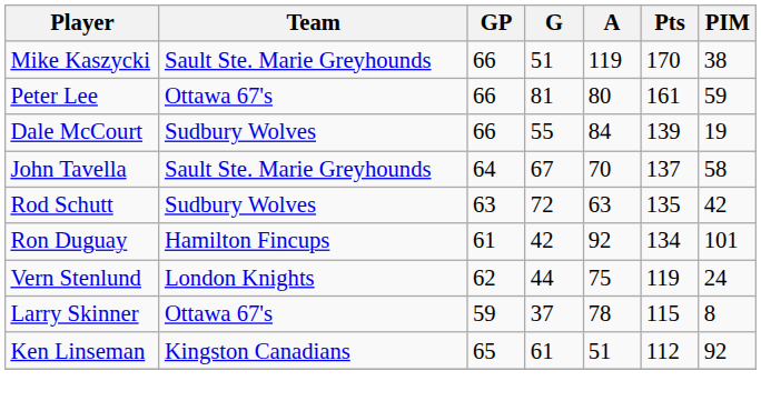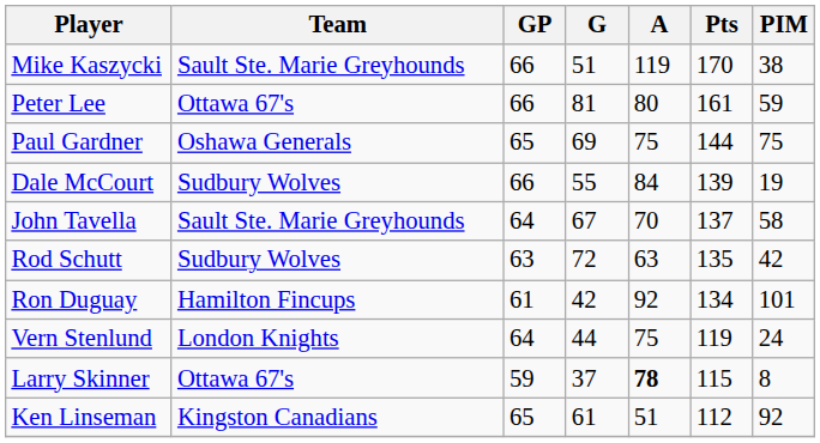+ row: Paul Gardner | Oshawa Generals | 65 | 69 | 75 | 144 | 75
Vern Stenlund | GP: 62 -> 64
Larry Skinner | A: normal -> bold
